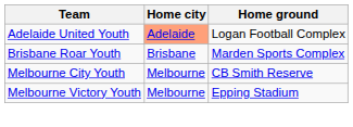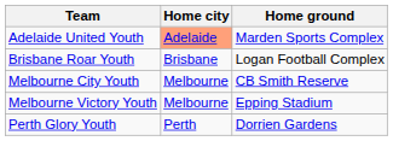Adelaide United Youth | Home ground: Logan Football Complex -> Marden Sports Complex
Brisbane Roar Youth | Home ground: Marden Sports Complex -> Logan Football Complex
+ row: Perth Glory Youth | Perth | Dorrien Gardens
